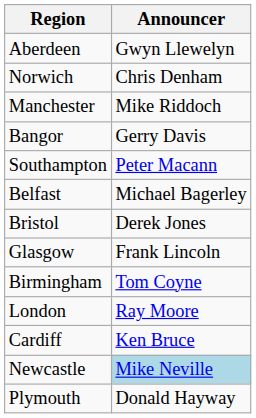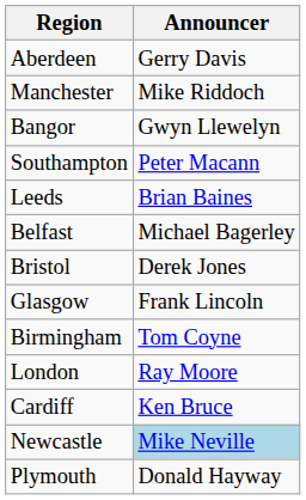Aberdeen | Announcer: Gwyn Llewelyn -> Gerry Davis
- row: Norwich | Chris Denham
Bangor | Announcer: Gerry Davis -> Gwyn Llewelyn
+ row: Leeds | Brian Baines
